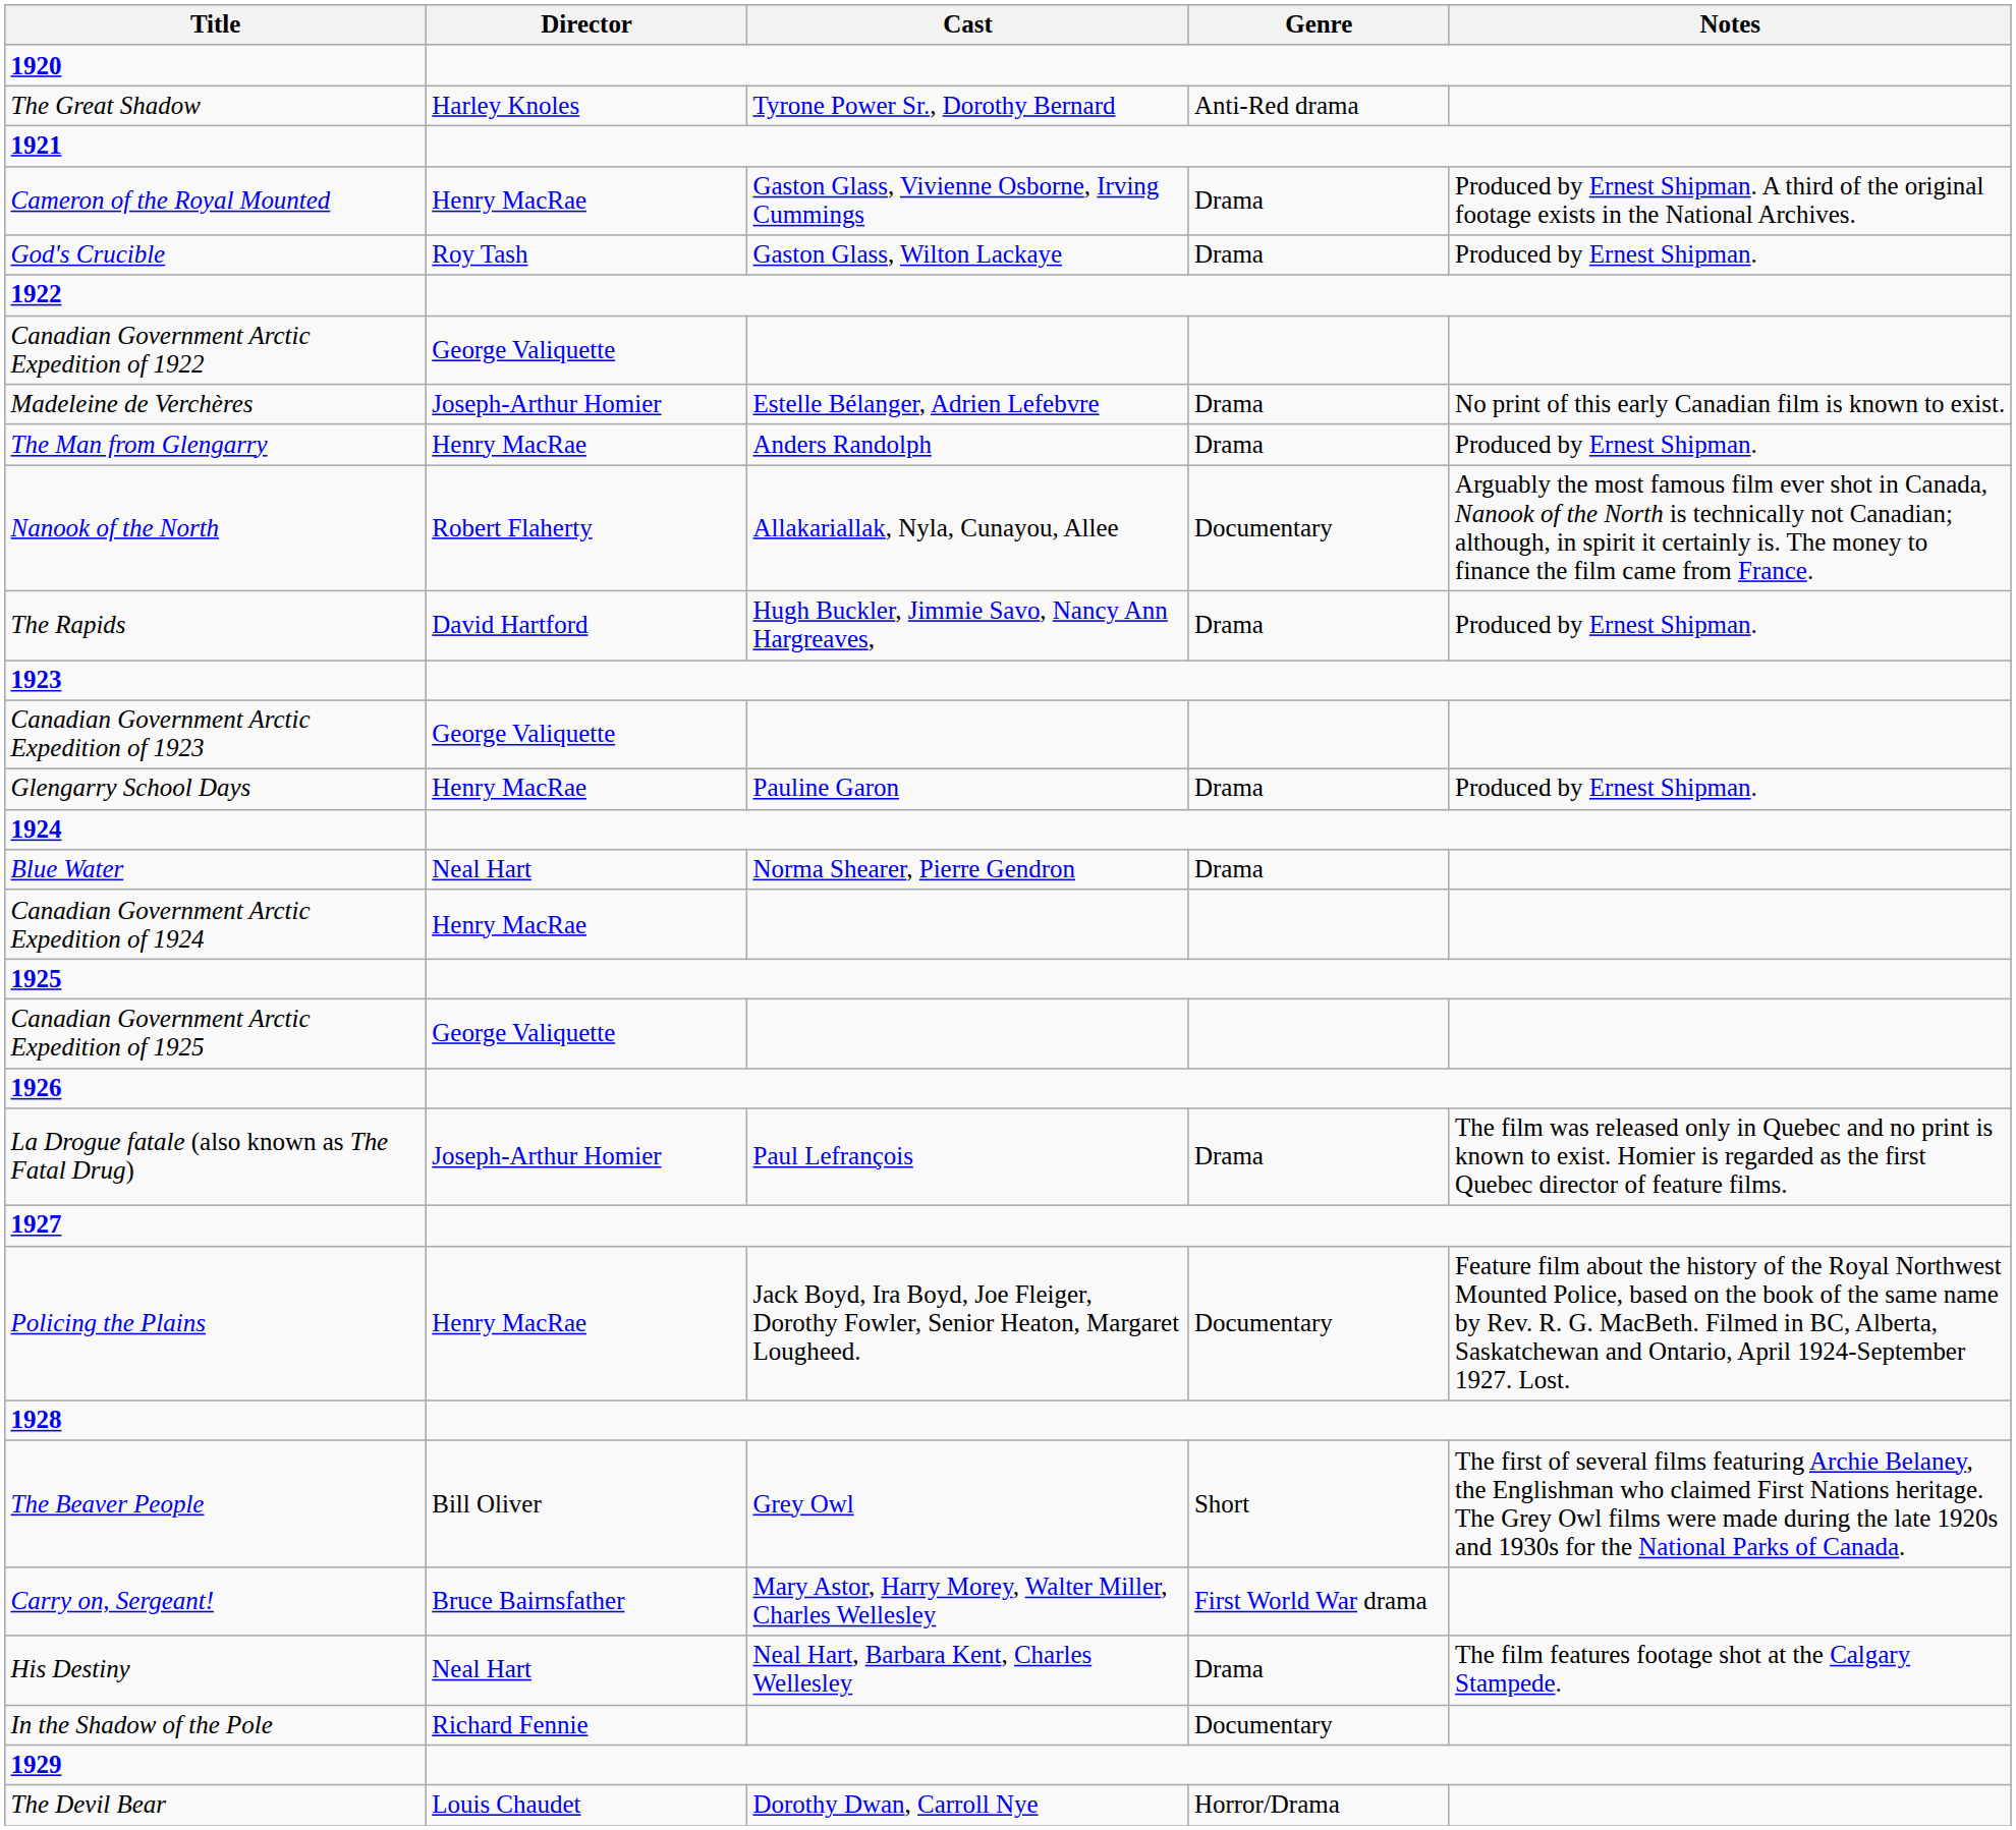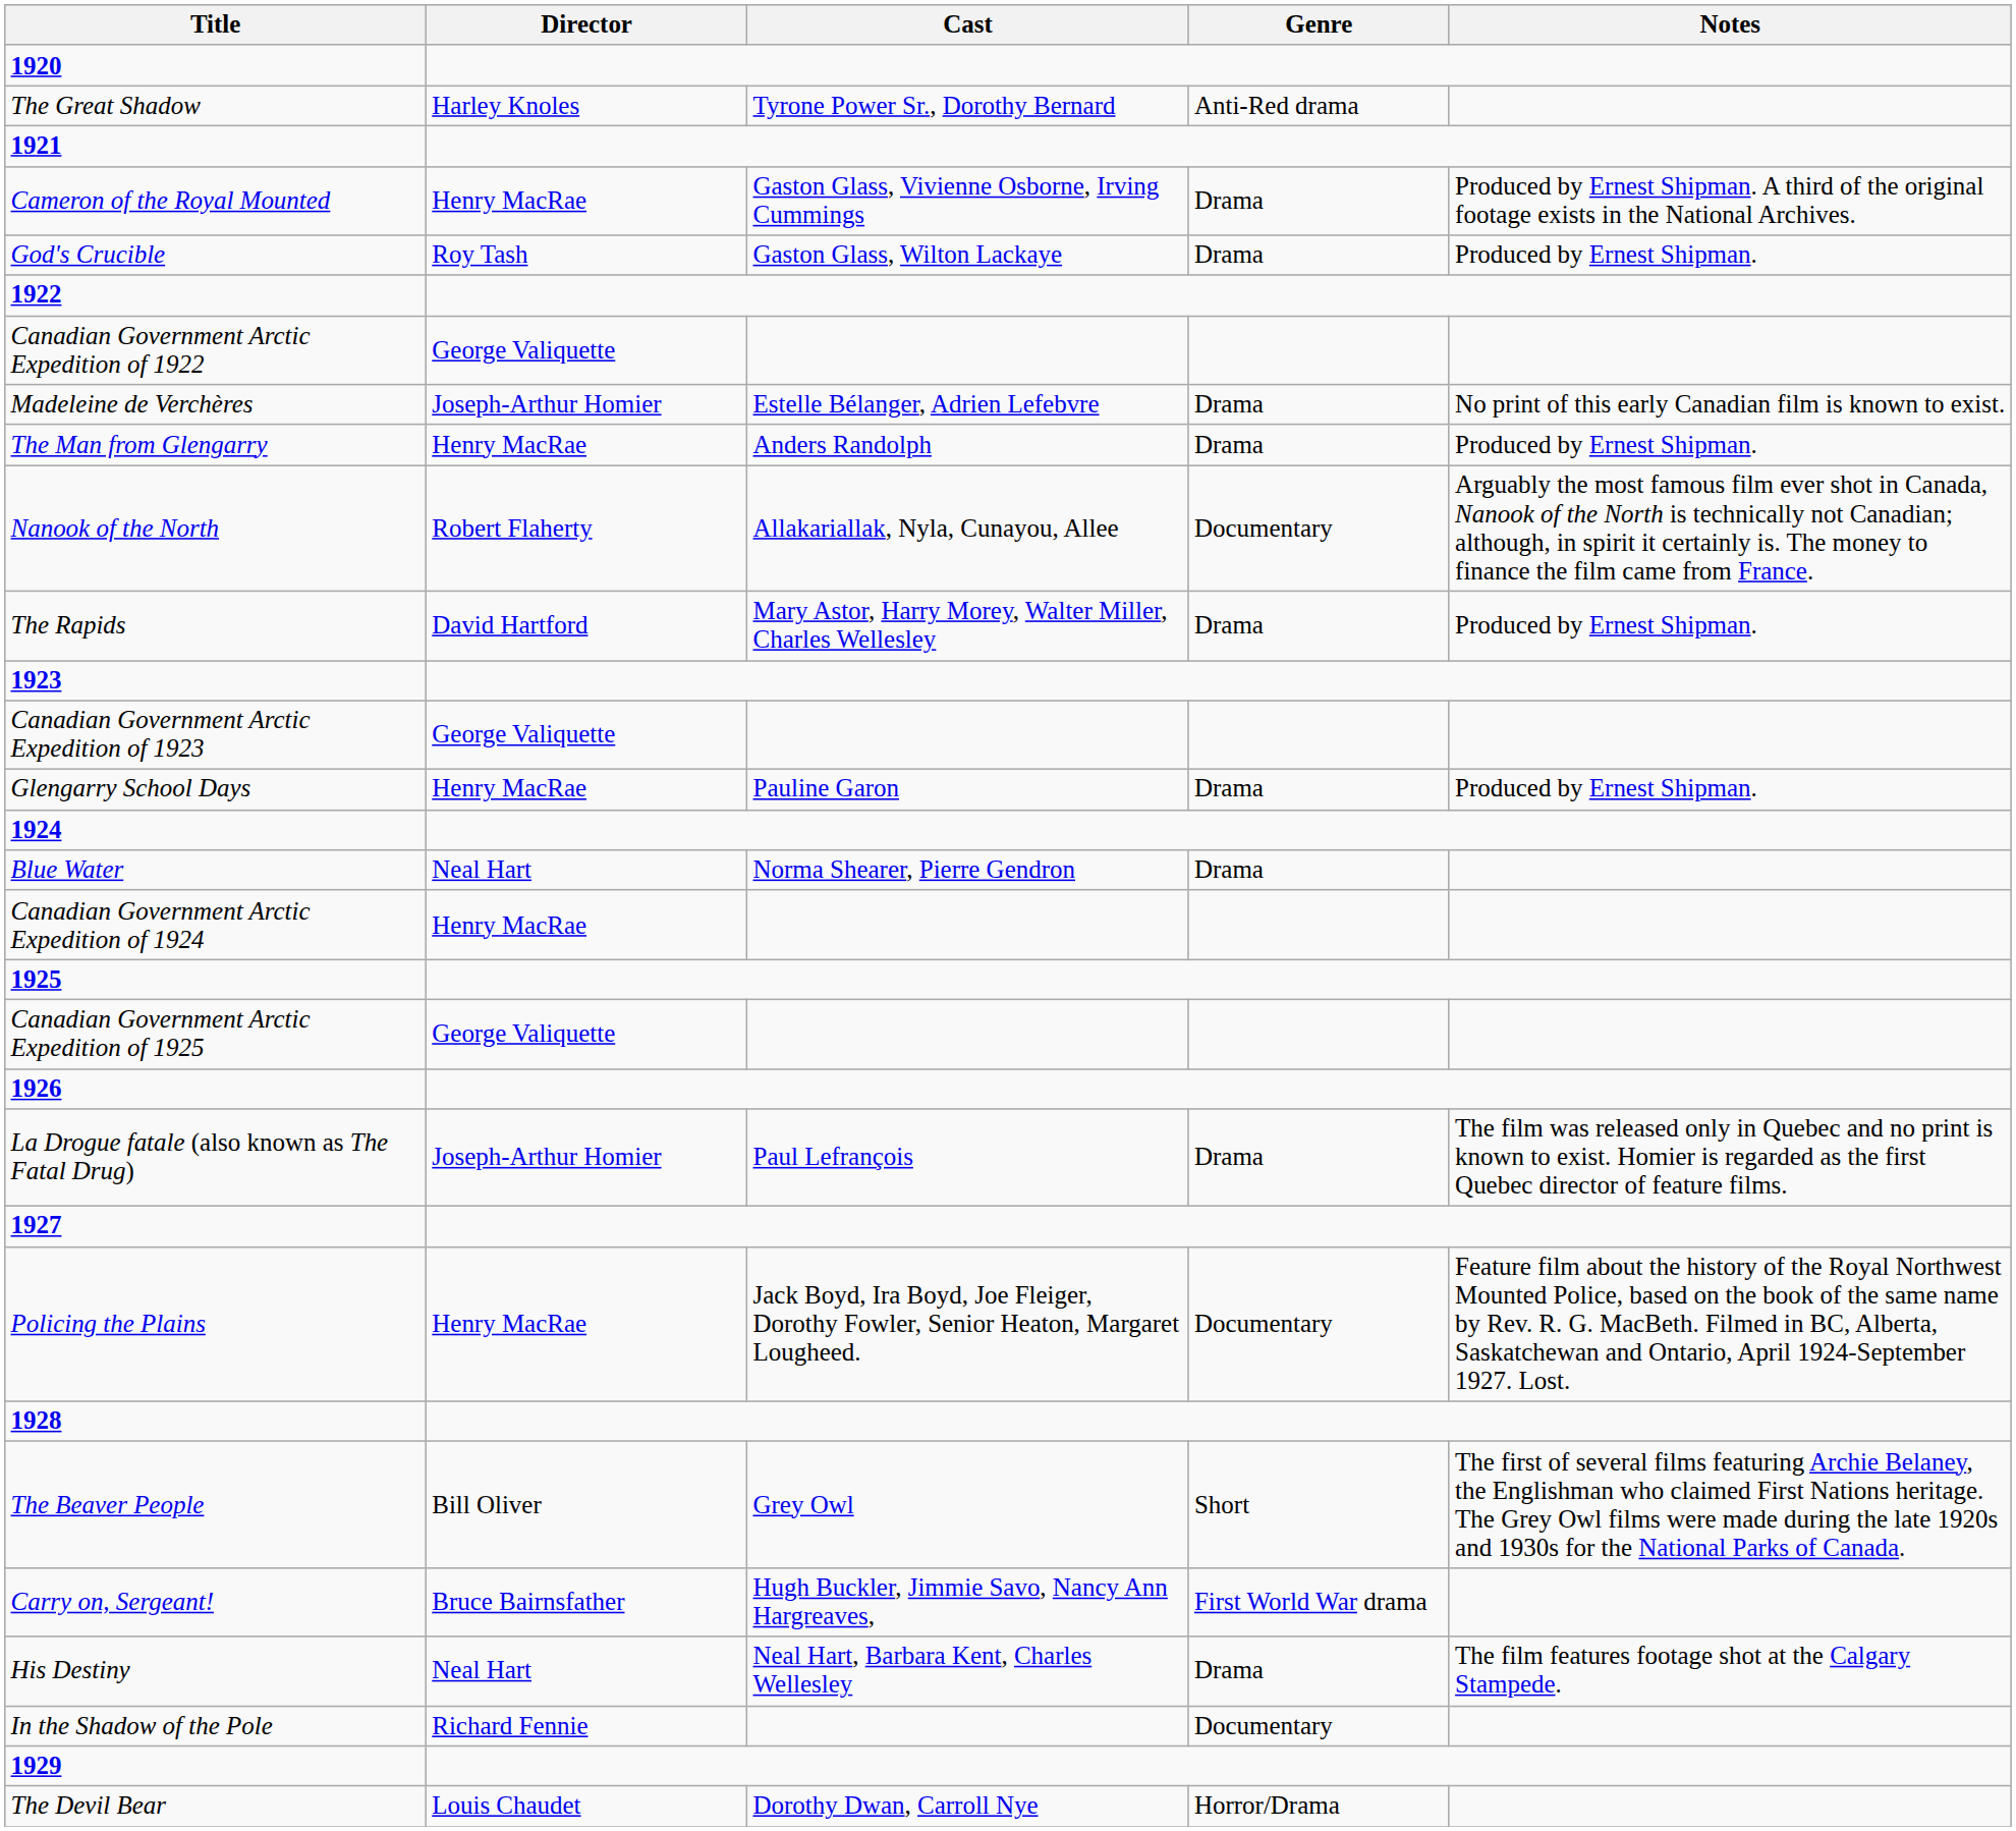The Rapids | Cast: Hugh Buckler, Jimmie Savo, Nancy Ann Hargreaves, -> Mary Astor, Harry Morey, Walter Miller, Charles Wellesley
Carry on, Sergeant! | Cast: Mary Astor, Harry Morey, Walter Miller, Charles Wellesley -> Hugh Buckler, Jimmie Savo, Nancy Ann Hargreaves,
